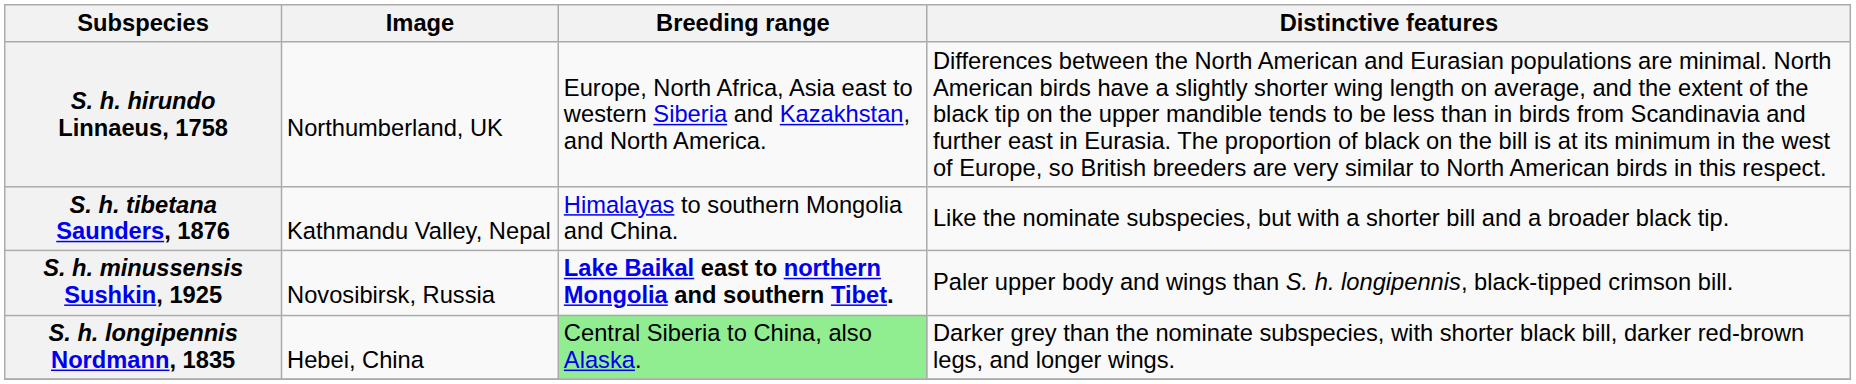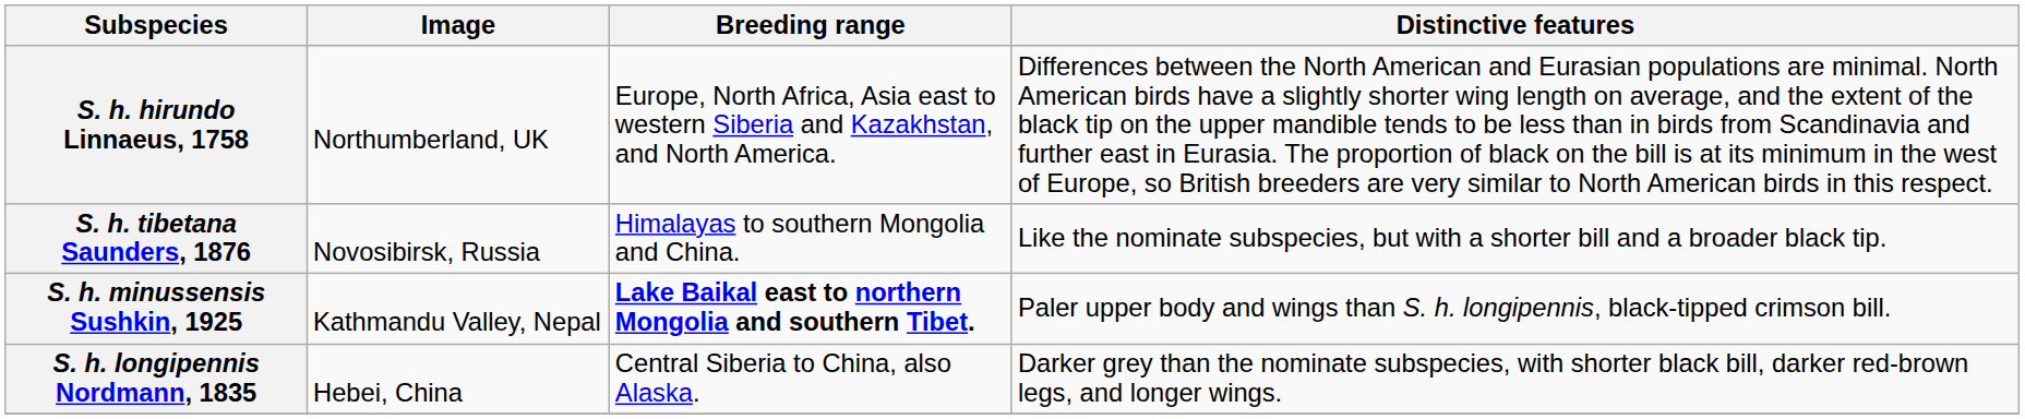S. h. tibetana Saunders, 1876 | Image: Kathmandu Valley, Nepal -> Novosibirsk, Russia
S. h. minussensis Sushkin, 1925 | Image: Novosibirsk, Russia -> Kathmandu Valley, Nepal
S. h. longipennis Nordmann, 1835 | Breeding range: lightgreen background -> no background
